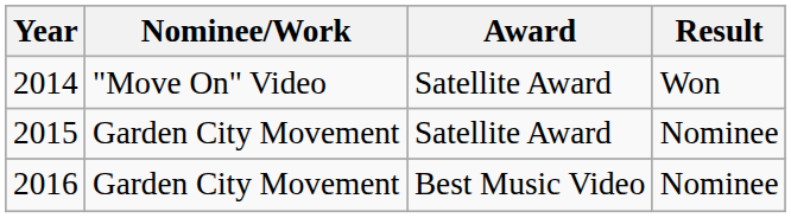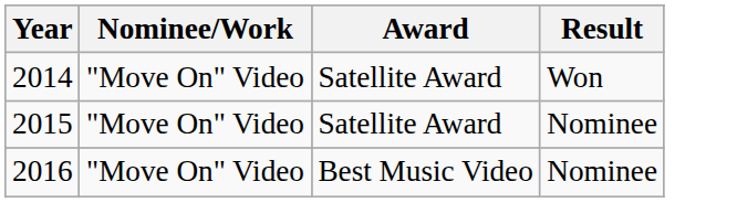2015 | Nominee/Work: Garden City Movement -> "Move On" Video
2016 | Nominee/Work: Garden City Movement -> "Move On" Video
